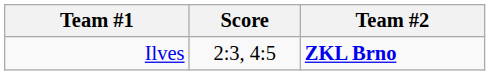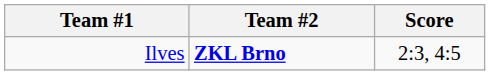columns swapped: Score <-> Team #2
